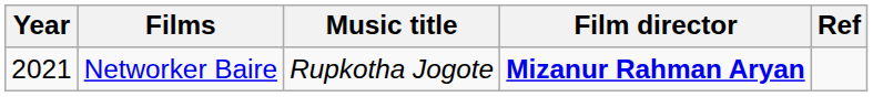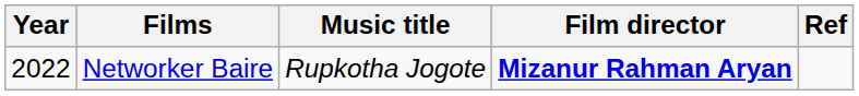Networker Baire | Year: 2021 -> 2022
